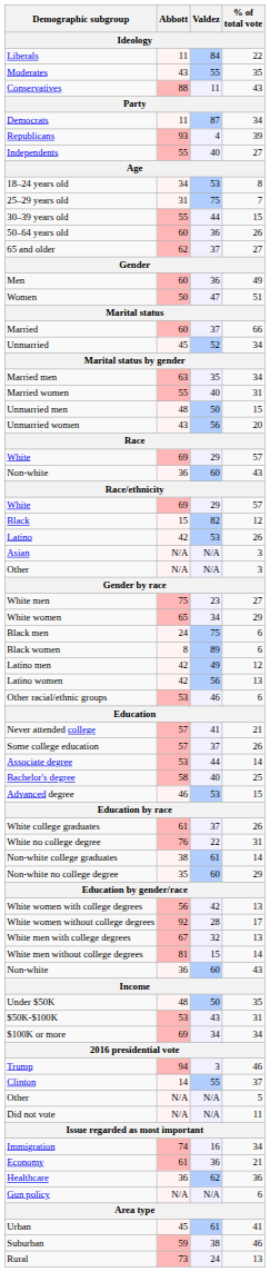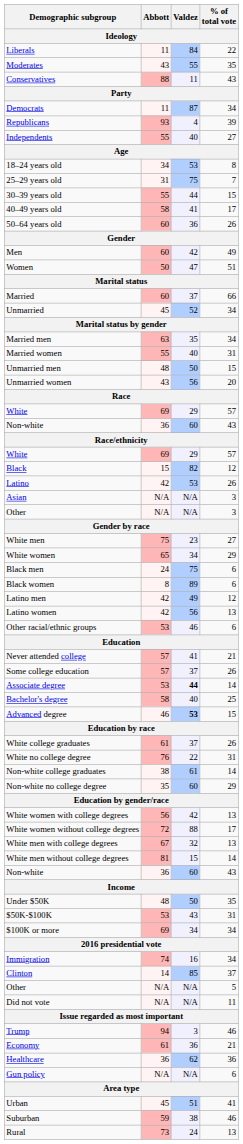+ row: 40–49 years old | 58 | 41 | 17
- row: 65 and older | 62 | 37 | 27
Men | Valdez: 36 -> 42
Associate degree | Valdez: normal -> bold
Advanced degree | Valdez: normal -> bold
White women without college degrees | Abbott: 92 -> 72
White women without college degrees | Valdez: 28 -> 88
rows swapped: Trump <-> Immigration
Clinton | Valdez: 55 -> 85
Urban | Valdez: 61 -> 51
